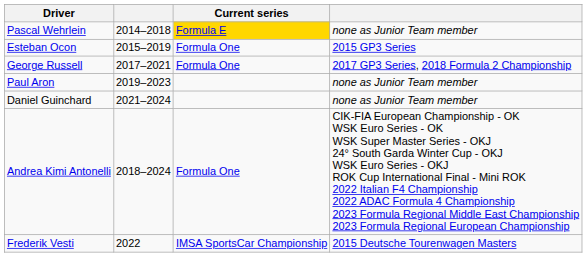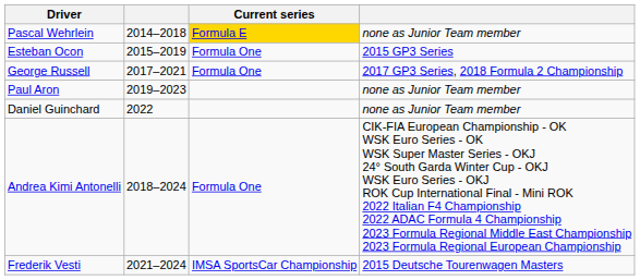Daniel Guinchard | column 2: 2021–2024 -> 2022
Frederik Vesti | column 2: 2022 -> 2021–2024
